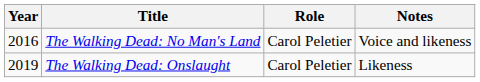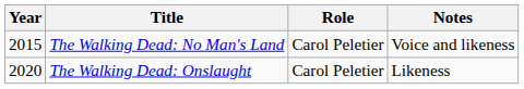The Walking Dead: No Man's Land | Year: 2016 -> 2015
The Walking Dead: Onslaught | Year: 2019 -> 2020
